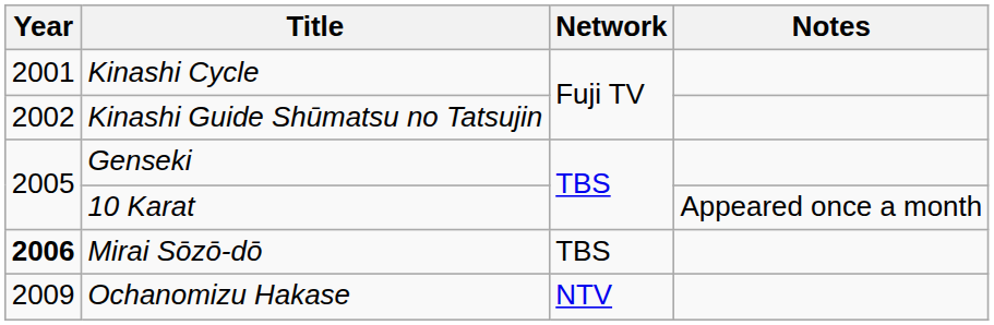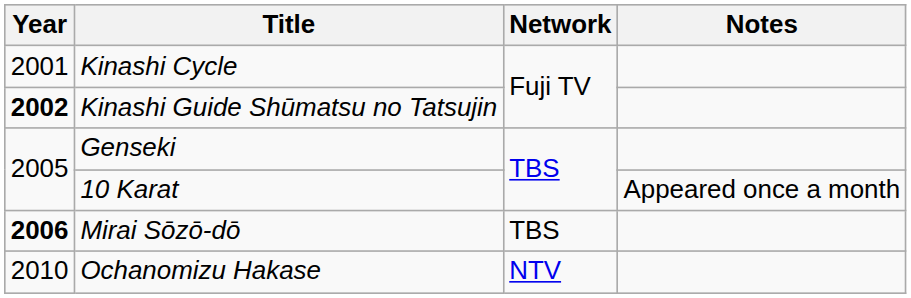Kinashi Guide Shūmatsu no Tatsujin | Year: normal -> bold
Ochanomizu Hakase | Year: 2009 -> 2010
